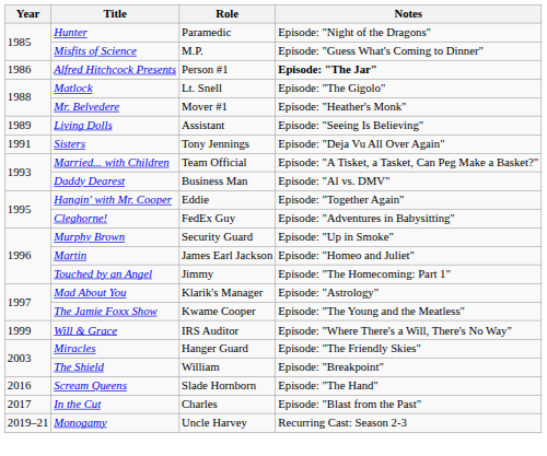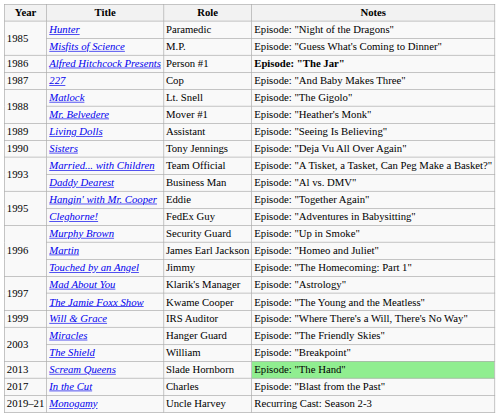+ row: 1987 | 227 | Cop | Episode: "And Baby Makes Three"
Sisters | Year: 1991 -> 1990
Scream Queens | Year: 2016 -> 2013
Scream Queens | Notes: no background -> lightgreen background
